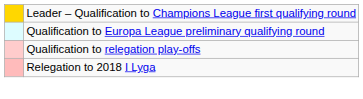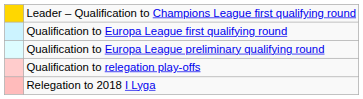+ row: Qualification to Europa League first qualifying round
